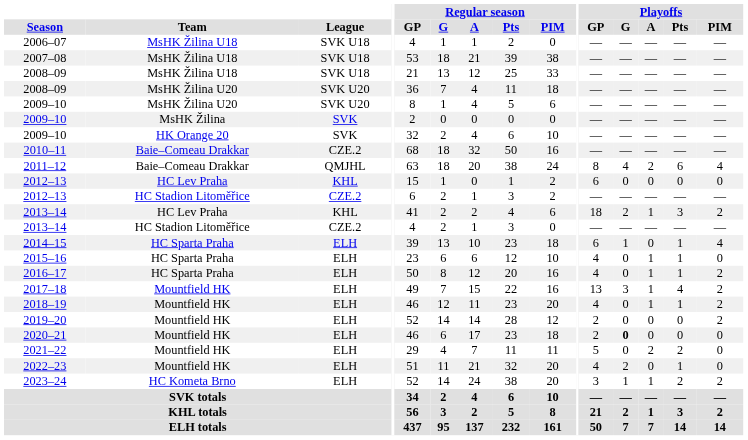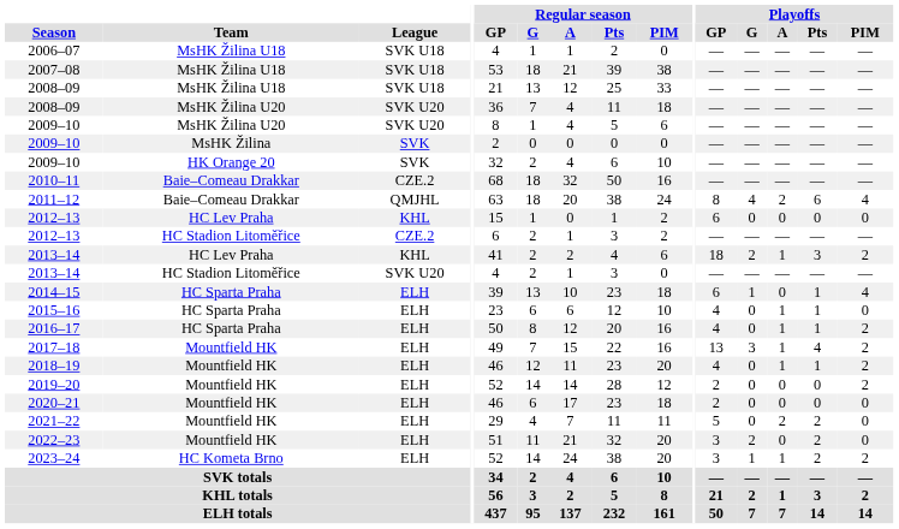2013–14 / HC Stadion Litoměřice | League: CZE.2 -> SVK U20
2020–21 | Playoffs / G: bold -> normal
2022–23 | Playoffs / GP: 4 -> 3
2022–23 | Playoffs / Pts: 1 -> 2
